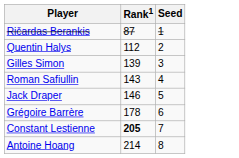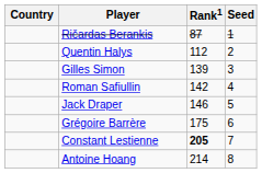+ column: Country
Roman Safiullin | Rank1: 143 -> 142
Grégoire Barrère | Rank1: 178 -> 175
